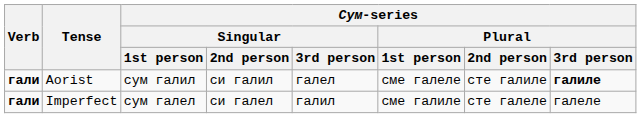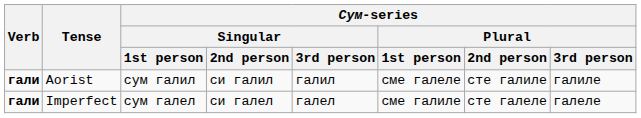Aorist | Сум-series / Singular / 3rd person: галел -> галил
Aorist | Сум-series / Plural / 3rd person: bold -> normal
Imperfect | Сум-series / Singular / 3rd person: галил -> галел
